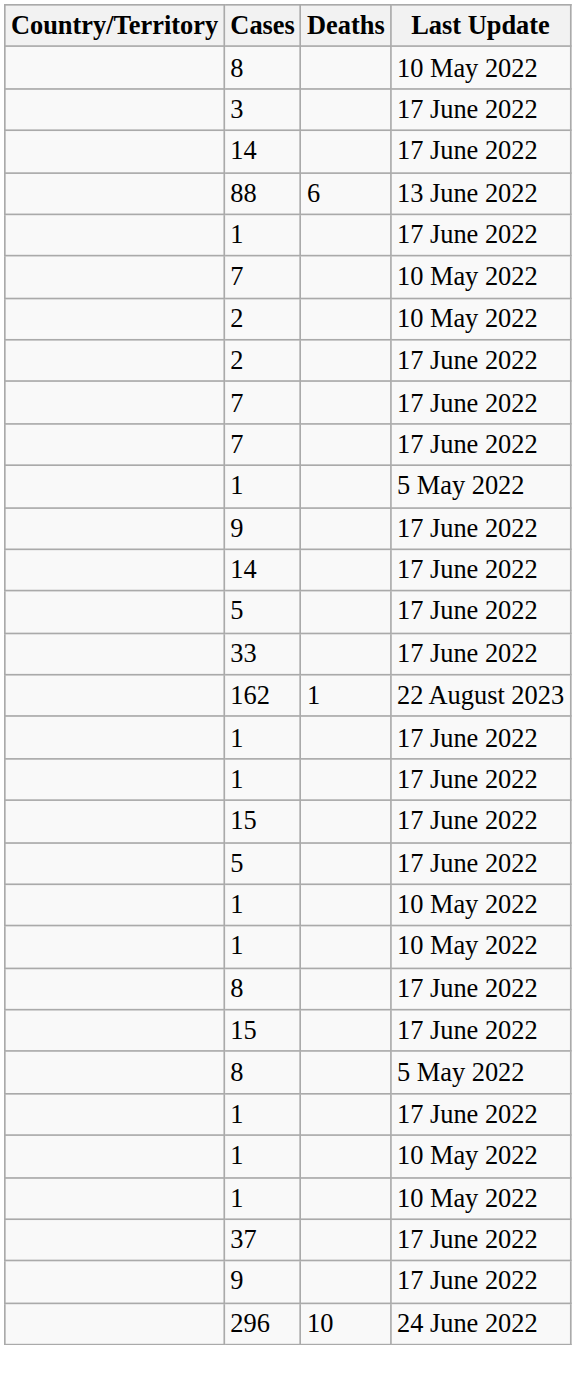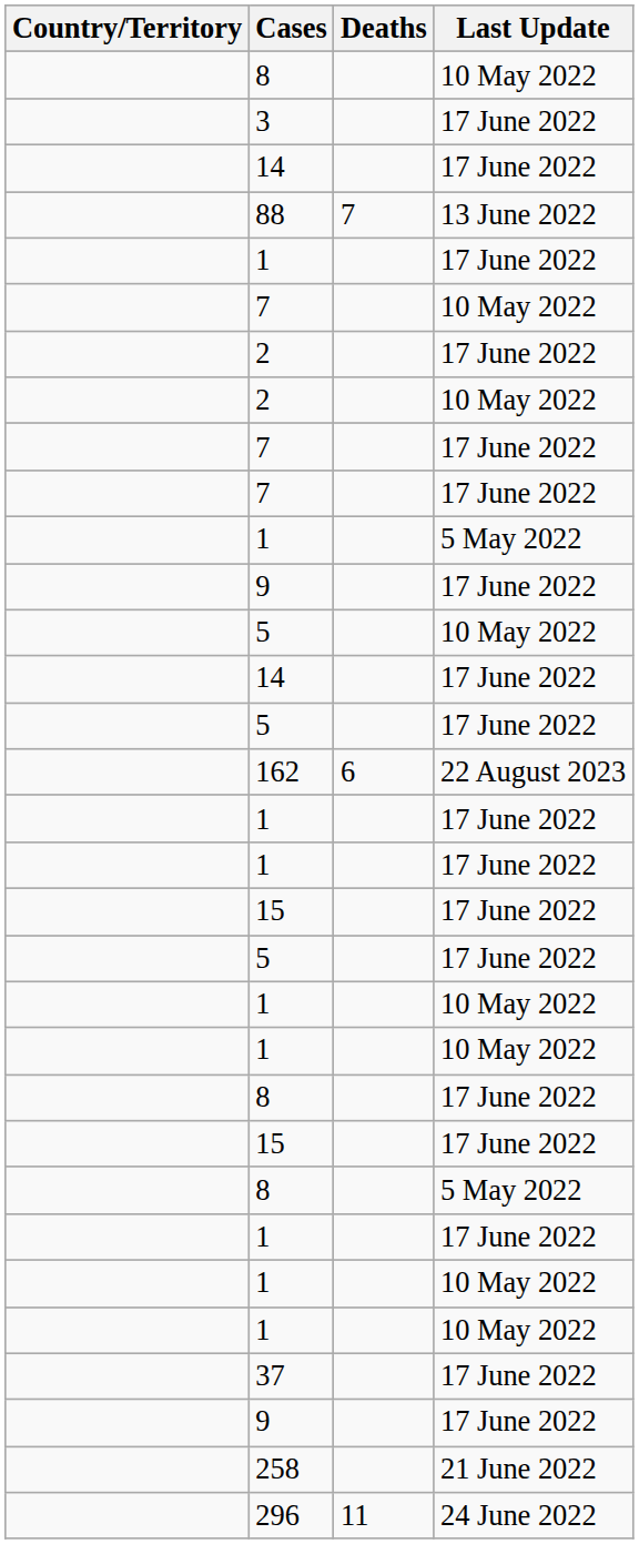88 | Deaths: 6 -> 7
rows swapped: 2 / 10 May 2022 <-> 2 / 17 June 2022
+ row: 5 | 10 May 2022
- row: 33 | 17 June 2022
162 | Deaths: 1 -> 6
+ row: 258 | 21 June 2022
296 | Deaths: 10 -> 11
